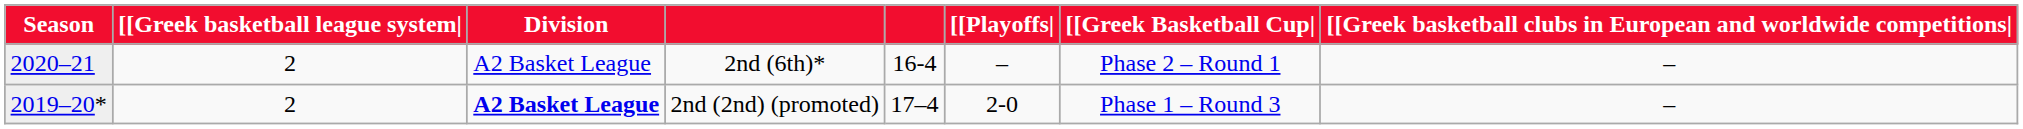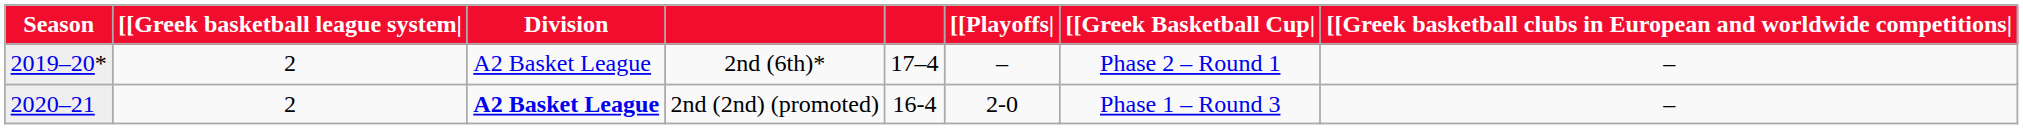2nd (6th)* | Season: 2020–21 -> 2019–20*
2nd (6th)* | column 5: 16-4 -> 17–4
2nd (2nd) (promoted) | Season: 2019–20* -> 2020–21
2nd (2nd) (promoted) | column 5: 17–4 -> 16-4
